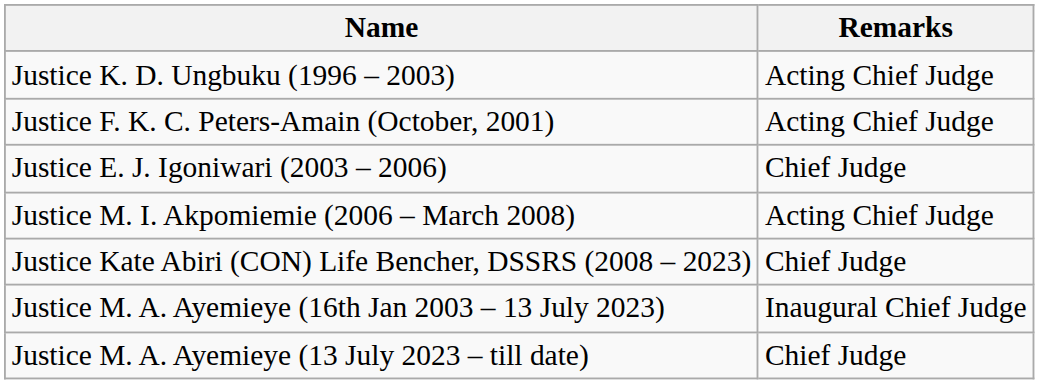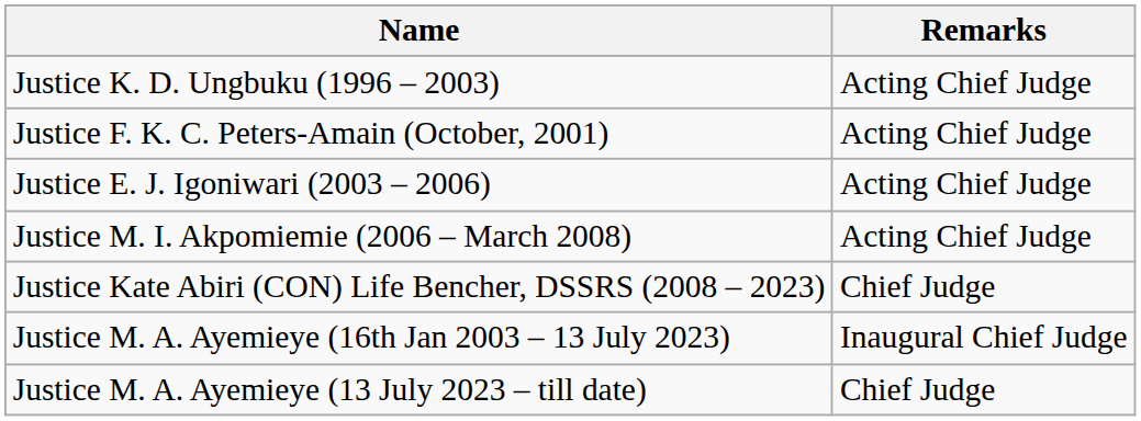Justice E. J. Igoniwari (2003 – 2006) | Remarks: Chief Judge -> Acting Chief Judge
